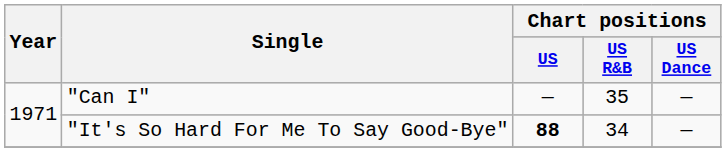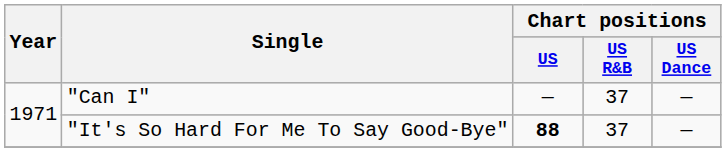"Can I" | Chart positions / US R&B: 35 -> 37
"It's So Hard For Me To Say Good-Bye" | Chart positions / US R&B: 34 -> 37
